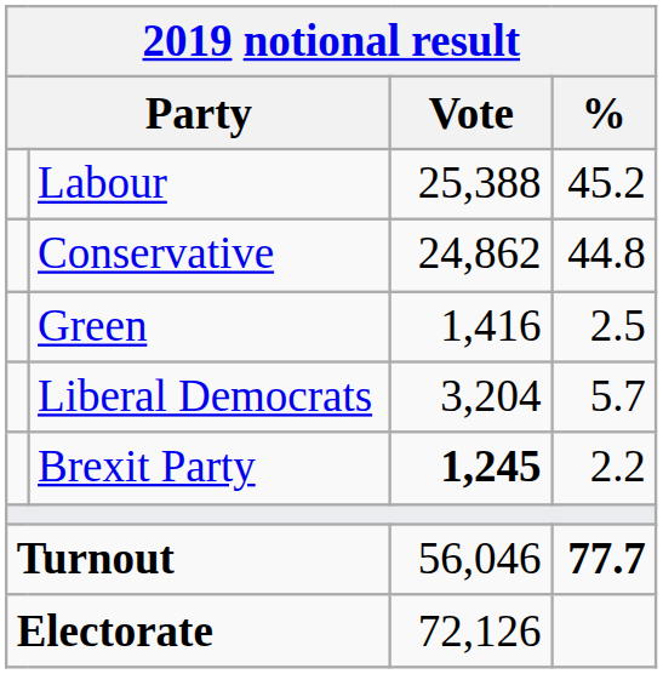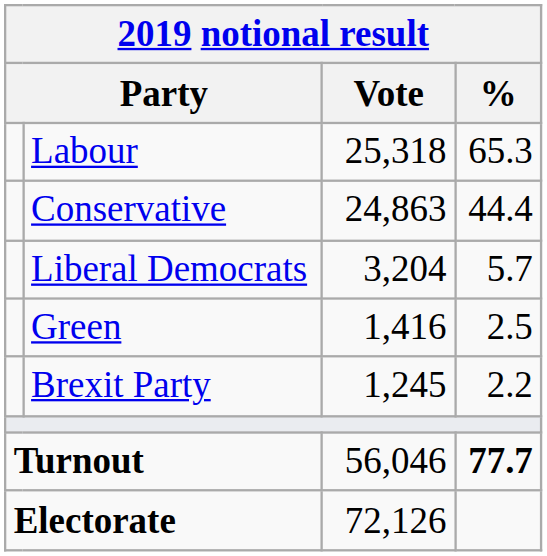Labour | Vote: 25,388 -> 25,318
Labour | %: 45.2 -> 65.3
Conservative | Vote: 24,862 -> 24,863
Conservative | %: 44.8 -> 44.4
rows swapped: Liberal Democrats <-> Green
Brexit Party | Vote: bold -> normal
